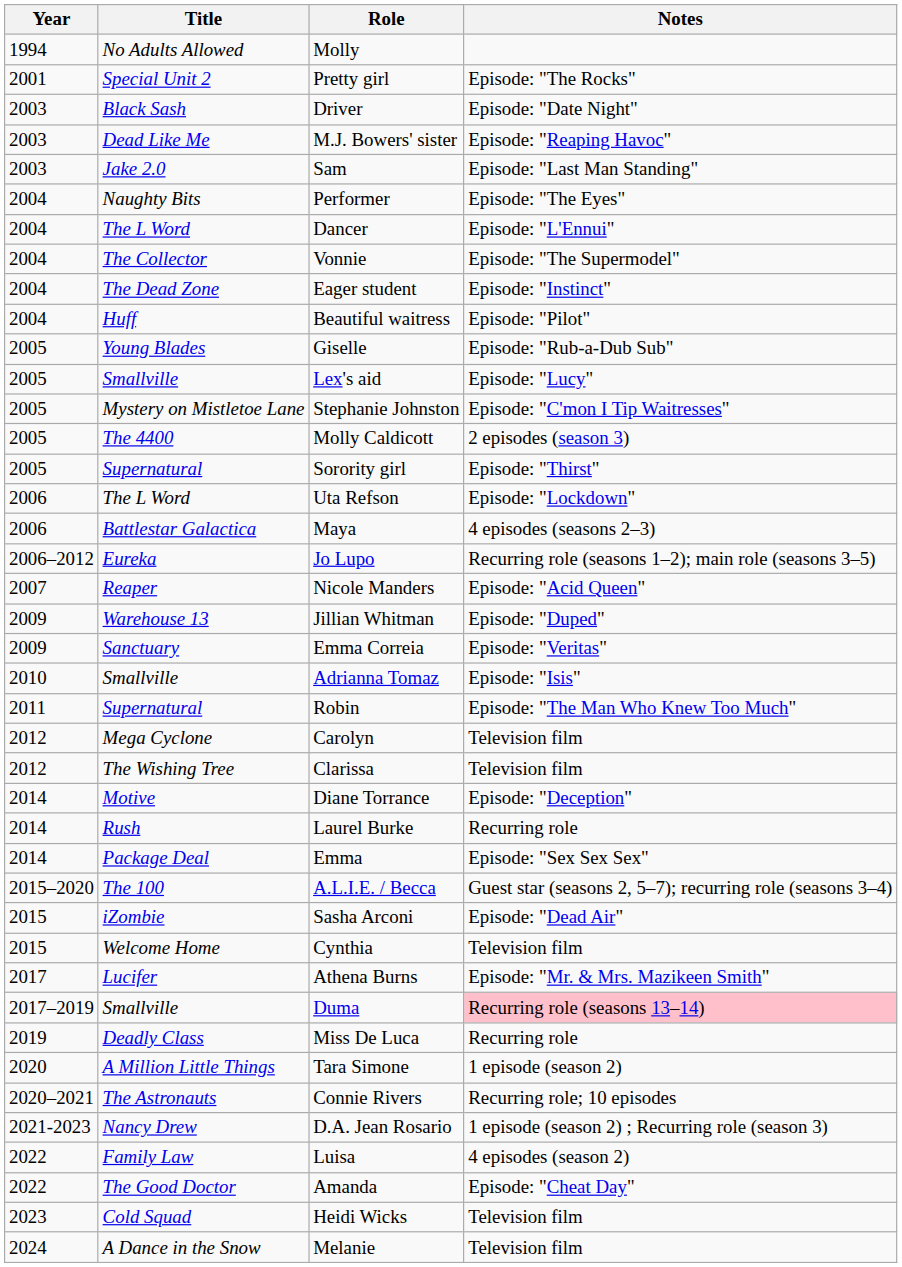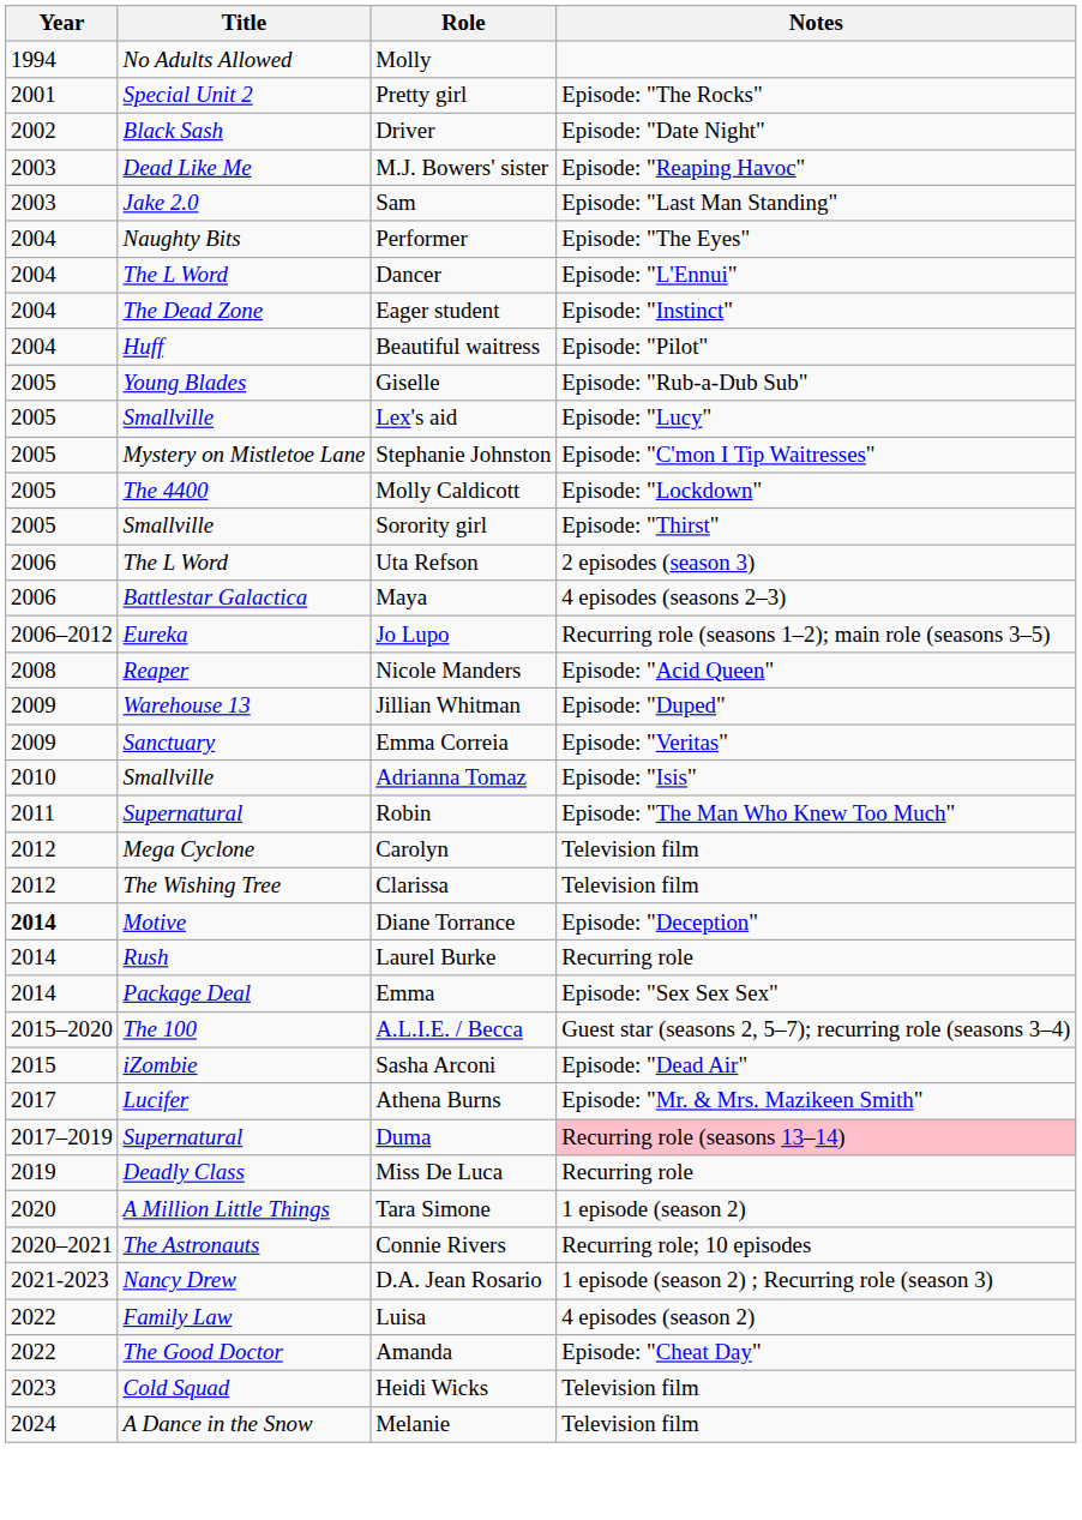Driver | Year: 2003 -> 2002
- row: 2004 | The Collector | Vonnie | Episode: "The Supermodel"
Molly Caldicott | Notes: 2 episodes (season 3) -> Episode: "Lockdown"
Sorority girl | Title: Supernatural -> Smallville
Uta Refson | Notes: Episode: "Lockdown" -> 2 episodes (season 3)
Nicole Manders | Year: 2007 -> 2008
Diane Torrance | Year: normal -> bold
- row: 2015 | Welcome Home | Cynthia | Television film
Duma | Title: Smallville -> Supernatural
